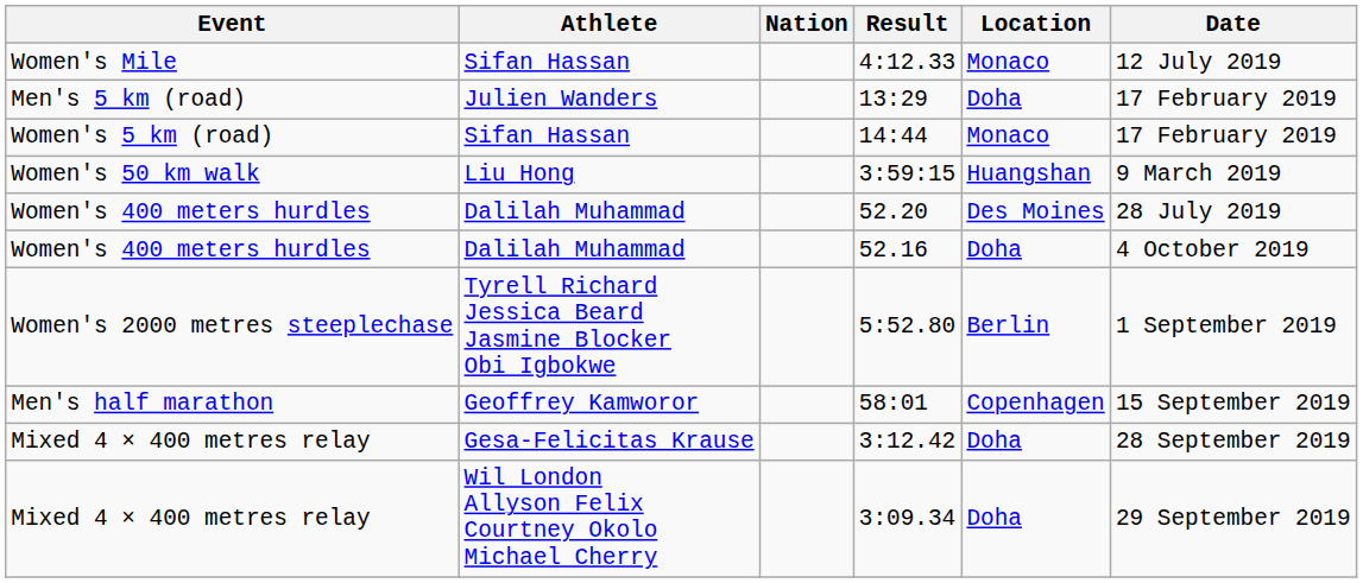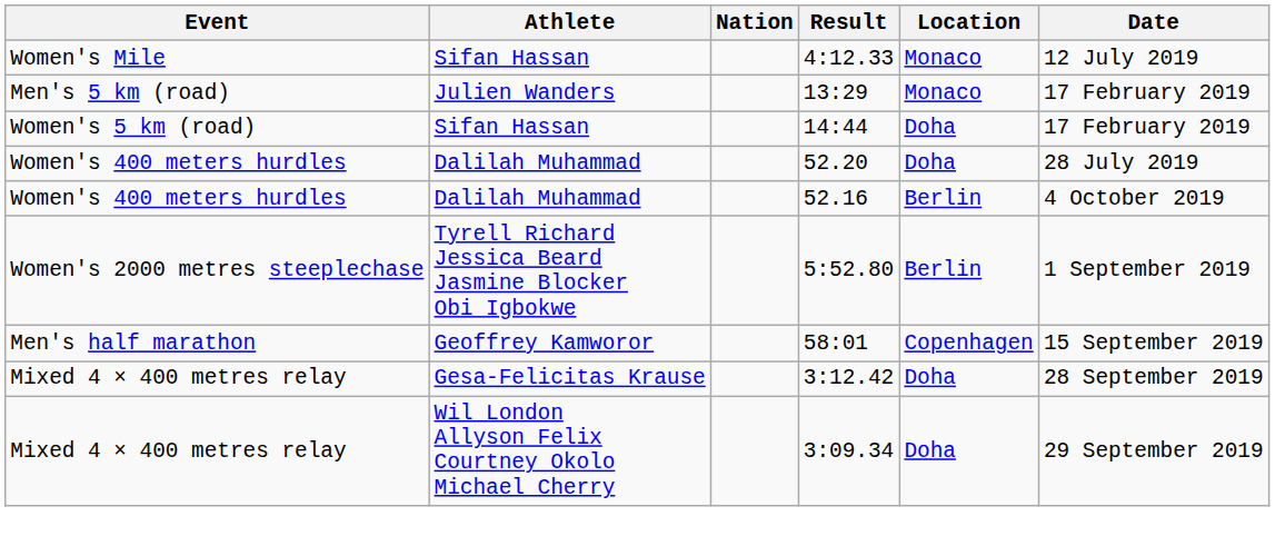13:29 | Location: Doha -> Monaco
14:44 | Location: Monaco -> Doha
- row: Women's 50 km walk | Liu Hong | 3:59:15 | Huangshan | 9 March 2019
52.20 | Location: Des Moines -> Doha
52.16 | Location: Doha -> Berlin
